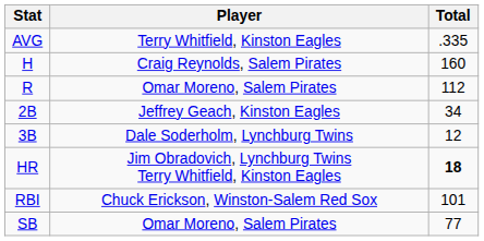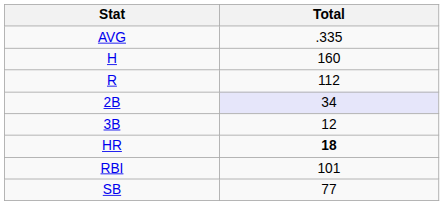- column: Player | Terry Whitfield, Kinston Eagles | Craig Reynolds, Salem Pirates | Omar Moreno, Salem Pirates | Jeffrey Geach, Kinston Eagles | Dale Soderholm, Lynchburg Twins | Jim Obradovich, Lynchburg Twins Terry Whitfield, Kinston Eagles | Chuck Erickson, Winston-Salem Red Sox | Omar Moreno, Salem Pirates
2B | Total: no background -> lavender background
